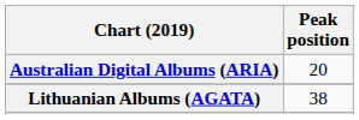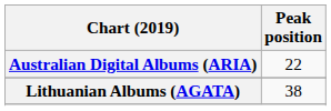Australian Digital Albums (ARIA) | Peak position: 20 -> 22
